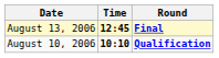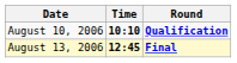rows swapped: August 10, 2006 <-> August 13, 2006
